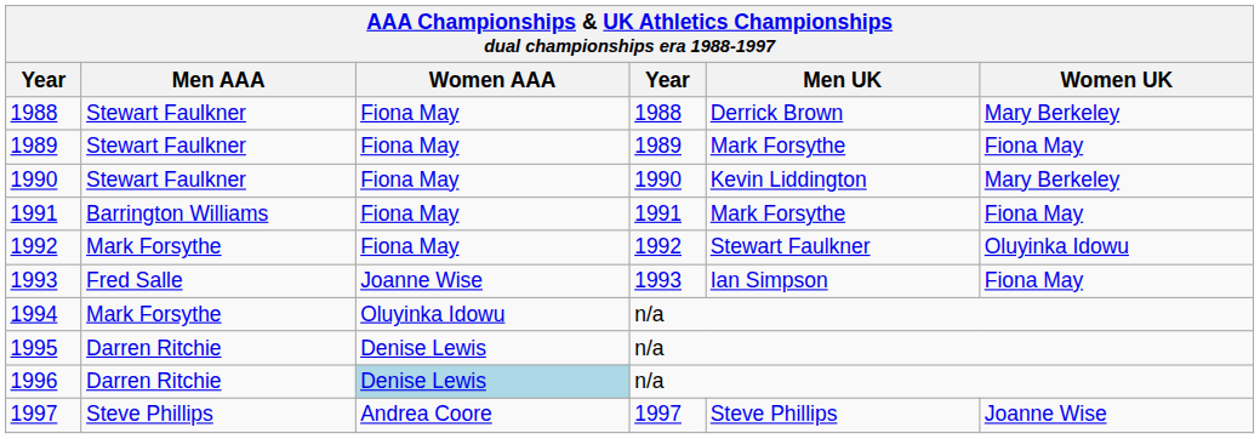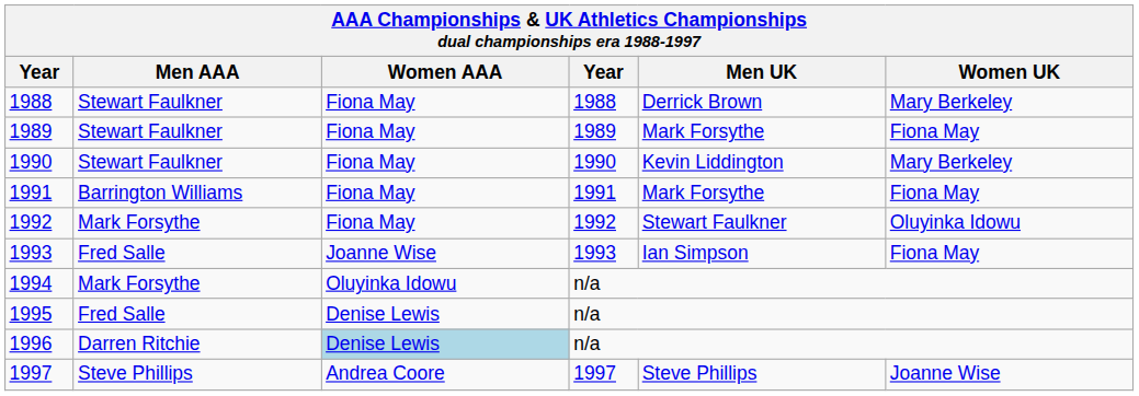1995 | Men AAA: Darren Ritchie -> Fred Salle
